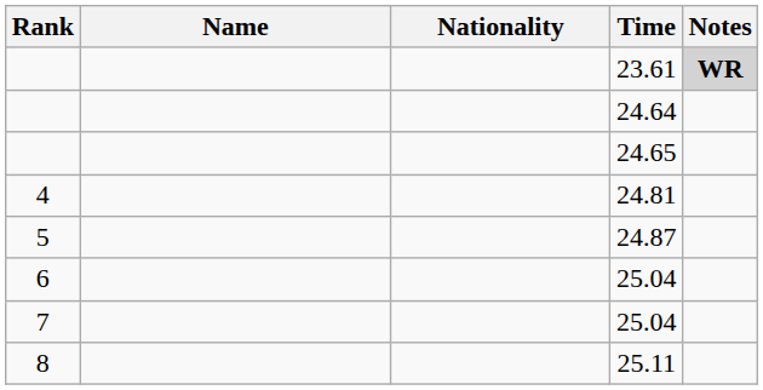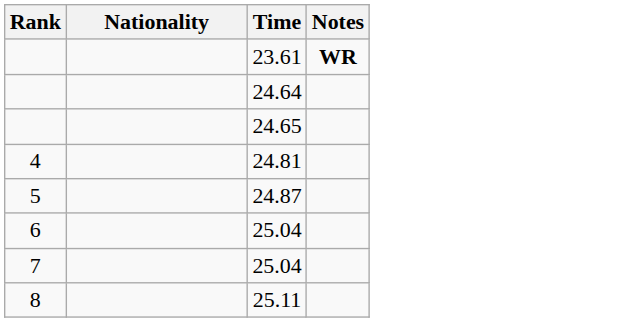- column: Name
23.61 | Notes: lightgrey background -> no background
